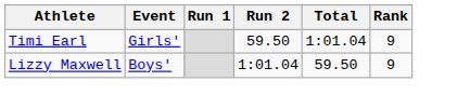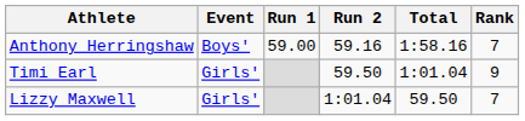+ row: Anthony Herringshaw | Boys' | 59.00 | 59.16 | 1:58.16 | 7
Lizzy Maxwell | Event: Boys' -> Girls'
Lizzy Maxwell | Rank: 9 -> 7
